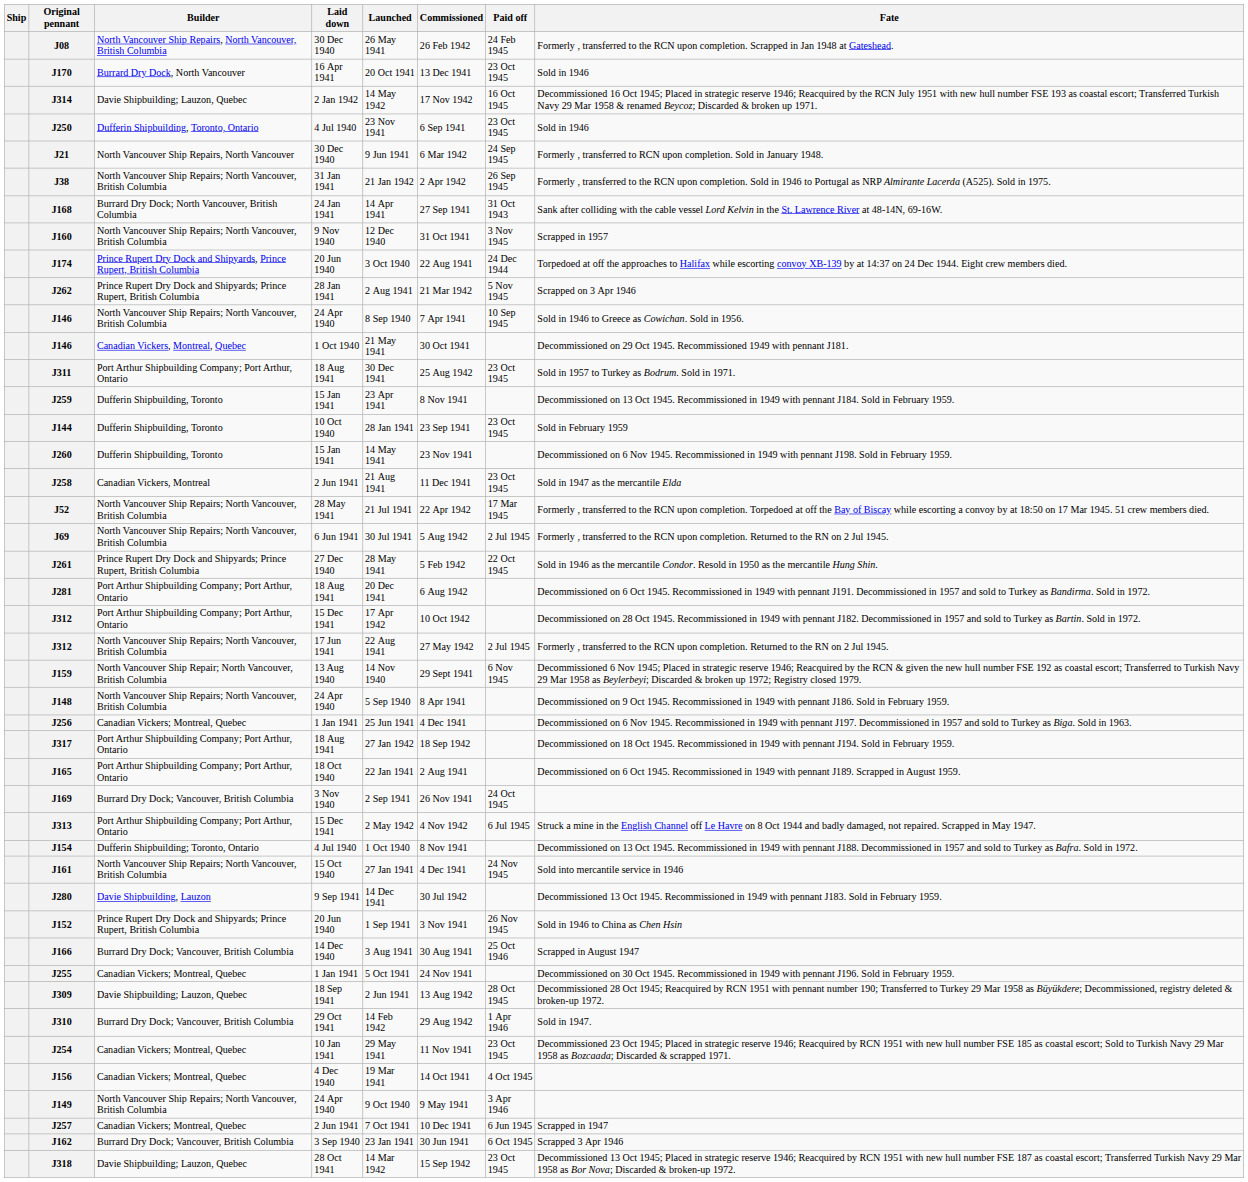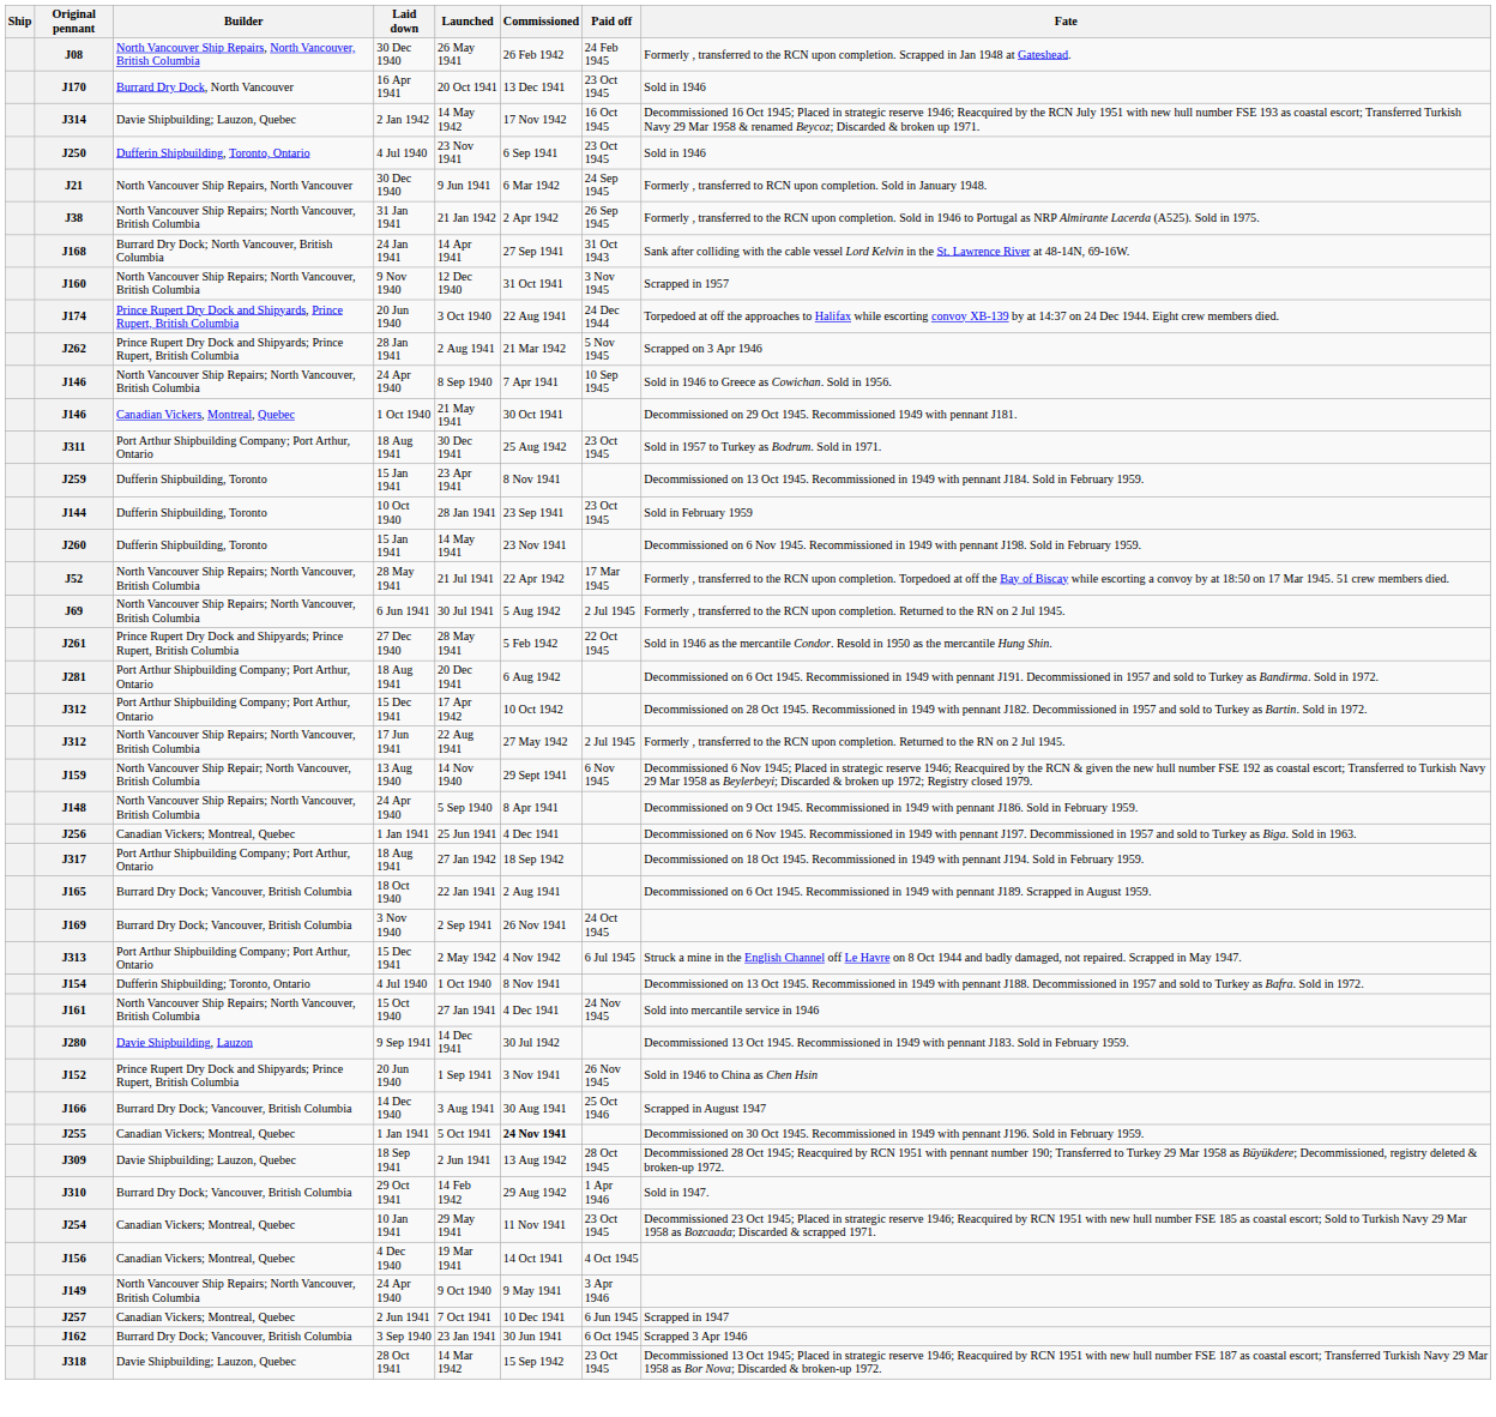- row: J258 | Canadian Vickers, Montreal | 2 Jun 1941 | 21 Aug 1941 | 11 Dec 1941 | 23 Oct 1945 | Sold in 1947 as the mercantile Elda
J165 | Builder: Port Arthur Shipbuilding Company; Port Arthur, Ontario -> Burrard Dry Dock; Vancouver, British Columbia
J255 | Commissioned: normal -> bold
